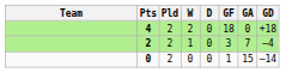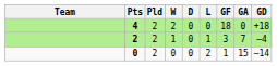+ column: L | 0 | 1 | 2
